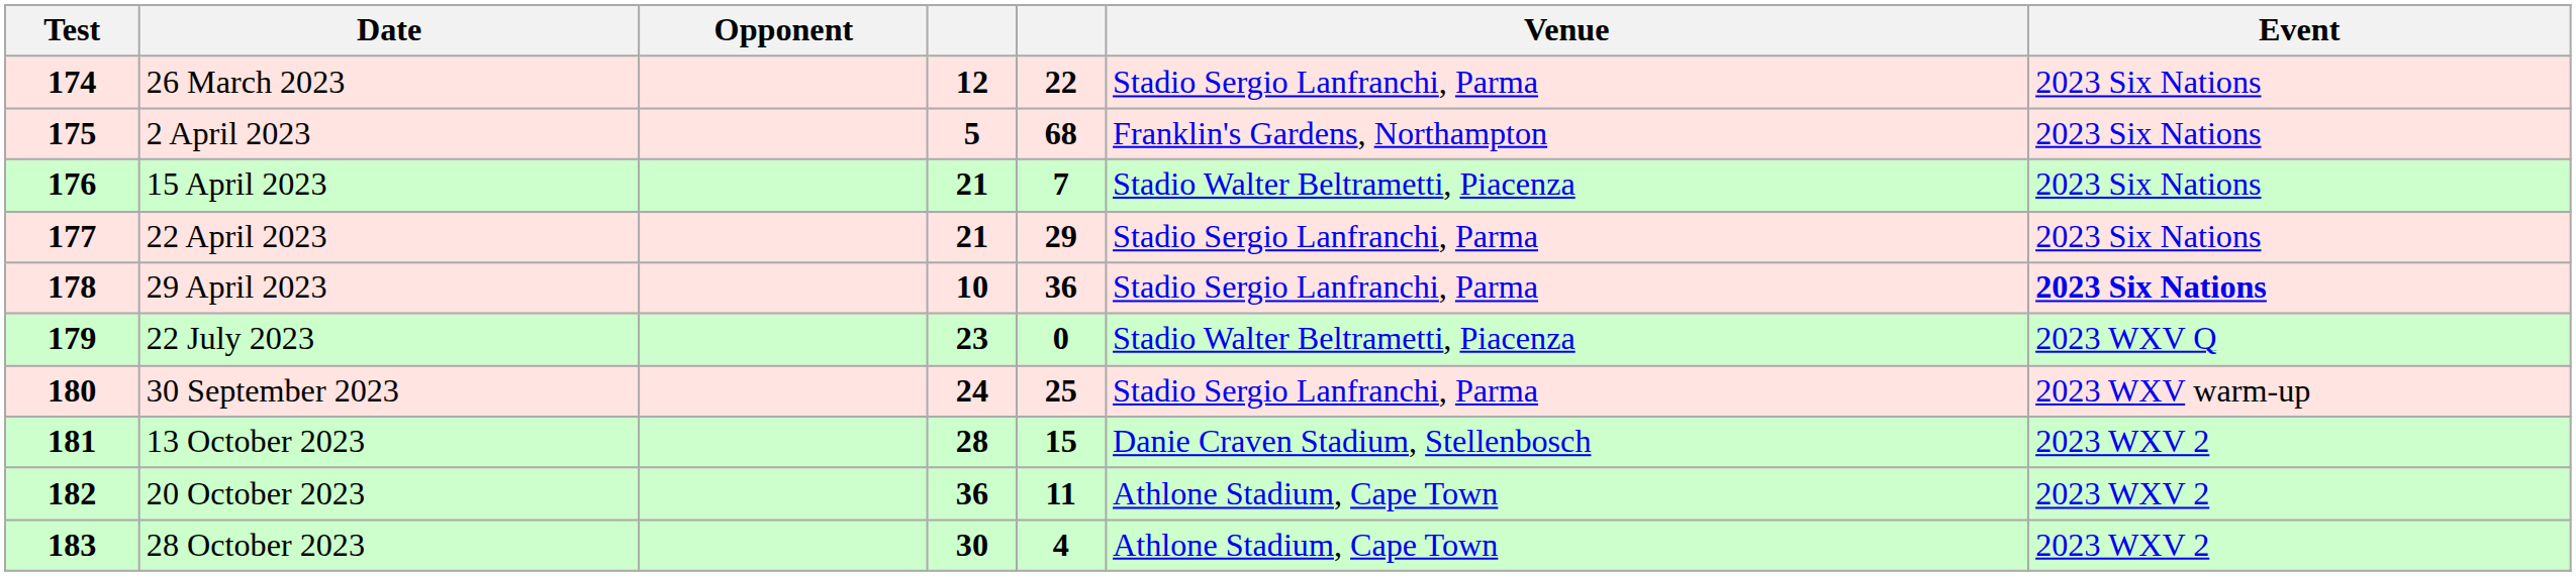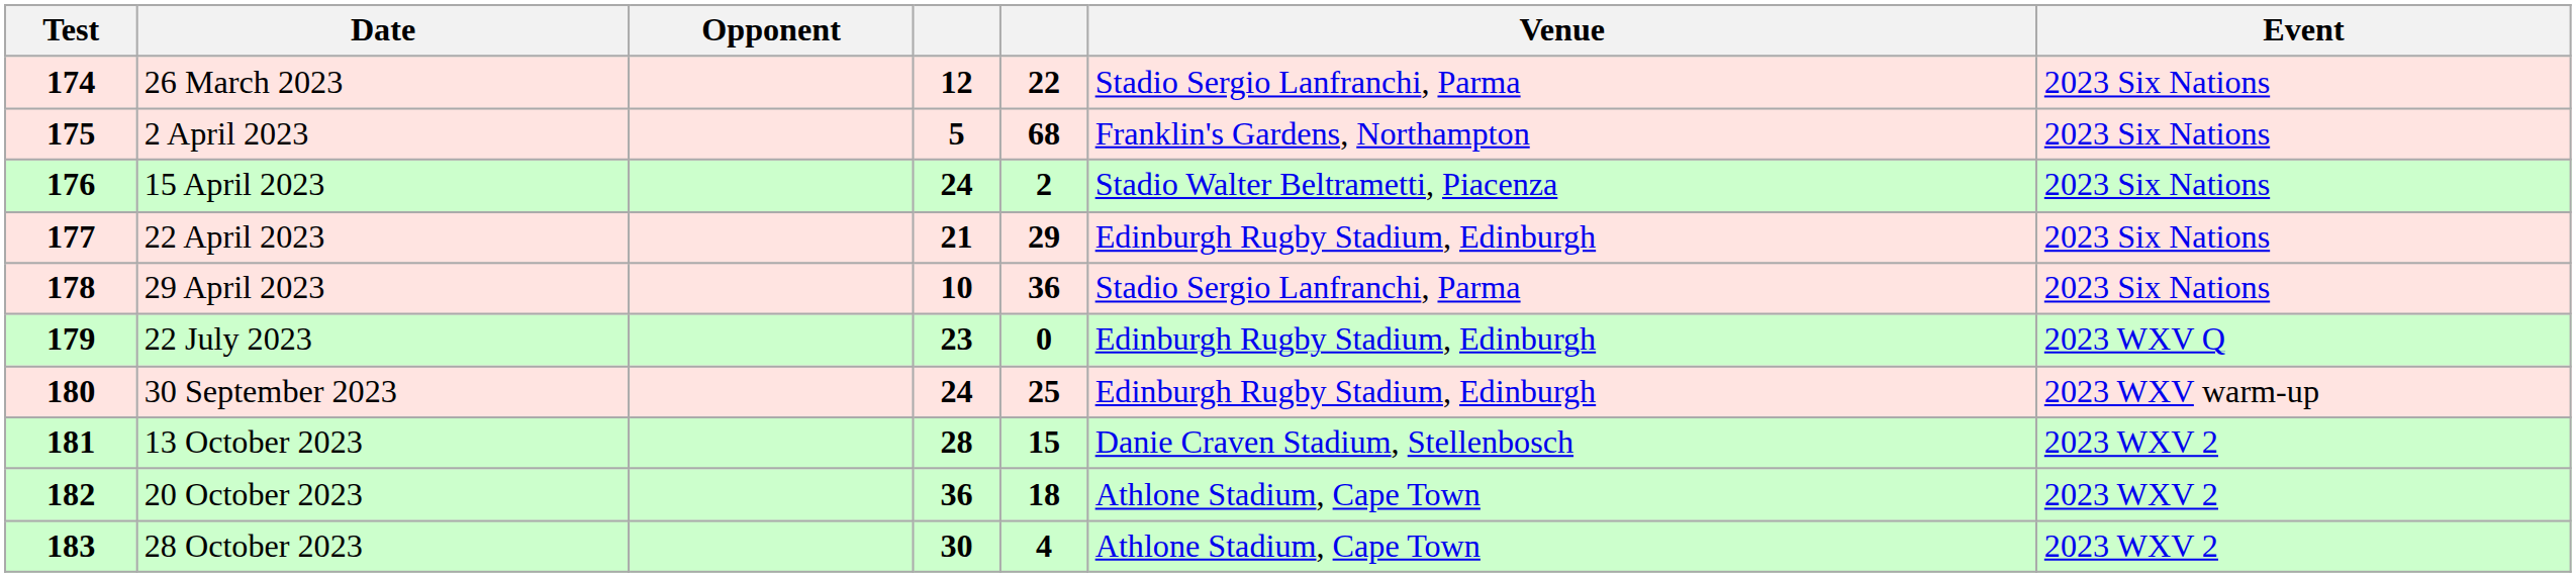15 April 2023 | column 4: 21 -> 24
15 April 2023 | column 5: 7 -> 2
22 April 2023 | Venue: Stadio Sergio Lanfranchi, Parma -> Edinburgh Rugby Stadium, Edinburgh
29 April 2023 | Event: bold -> normal
22 July 2023 | Venue: Stadio Walter Beltrametti, Piacenza -> Edinburgh Rugby Stadium, Edinburgh
30 September 2023 | Venue: Stadio Sergio Lanfranchi, Parma -> Edinburgh Rugby Stadium, Edinburgh
20 October 2023 | column 5: 11 -> 18
